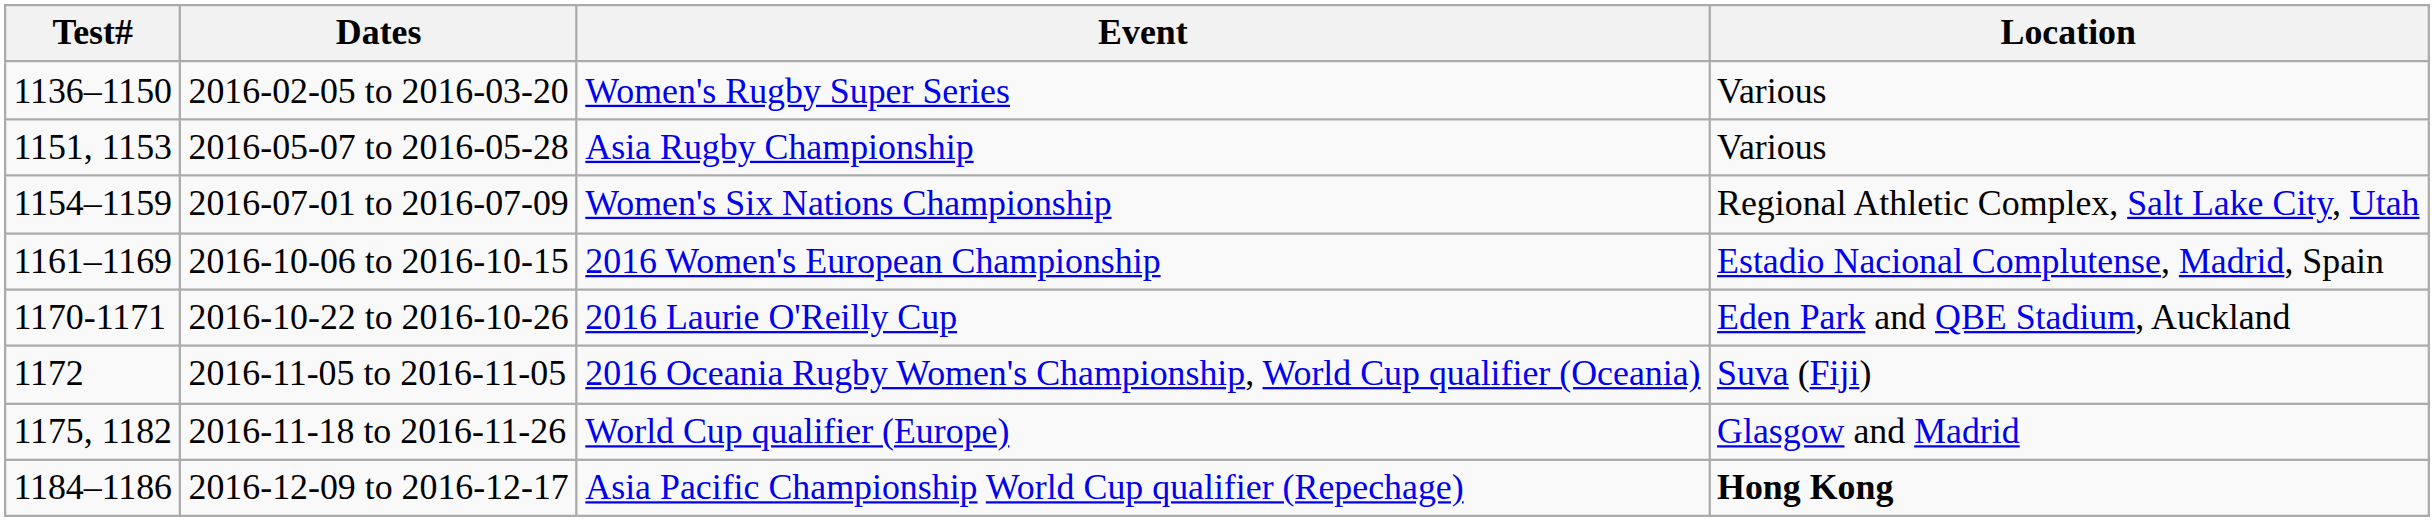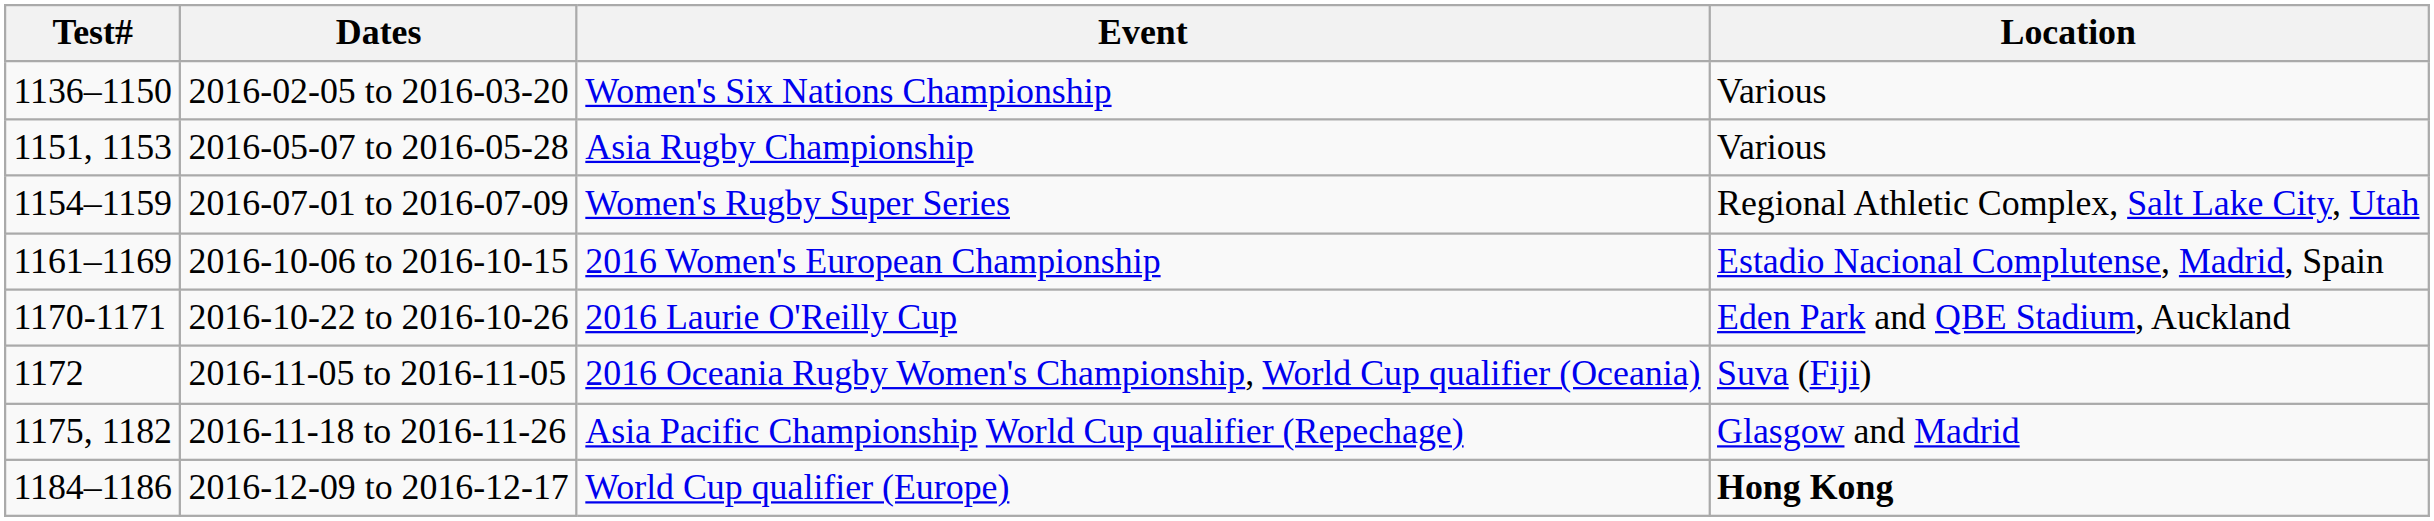2016-02-05 to 2016-03-20 | Event: Women's Rugby Super Series -> Women's Six Nations Championship
2016-07-01 to 2016-07-09 | Event: Women's Six Nations Championship -> Women's Rugby Super Series
2016-11-18 to 2016-11-26 | Event: World Cup qualifier (Europe) -> Asia Pacific Championship World Cup qualifier (Repechage)
2016-12-09 to 2016-12-17 | Event: Asia Pacific Championship World Cup qualifier (Repechage) -> World Cup qualifier (Europe)
